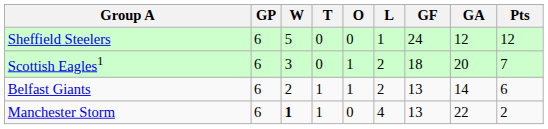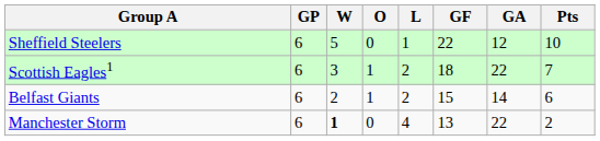- column: T | 0 | 0 | 1 | 1
Sheffield Steelers | GF: 24 -> 22
Sheffield Steelers | Pts: 12 -> 10
Scottish Eagles1 | GA: 20 -> 22
Belfast Giants | GF: 13 -> 15
